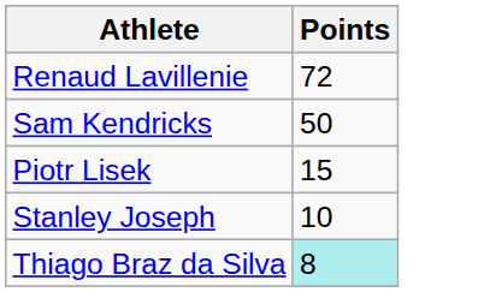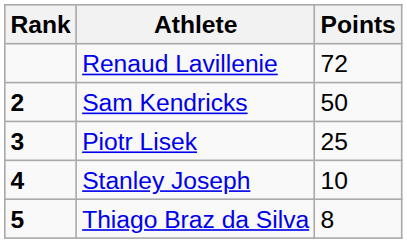+ column: Rank | 2 | 3 | 4 | 5
Piotr Lisek | Points: 15 -> 25
Thiago Braz da Silva | Points: paleturquoise background -> no background
